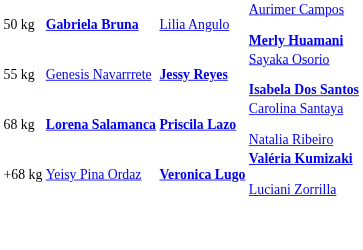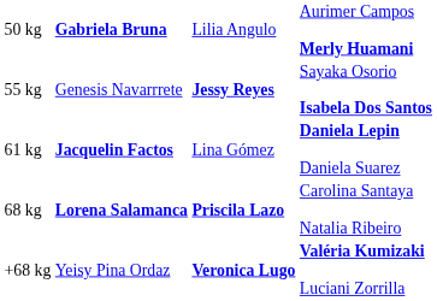+ row: 61 kg | Jacquelin Factos | Lina Gómez | Daniela Lepin Daniela Suarez
